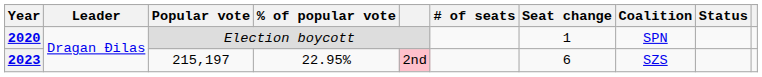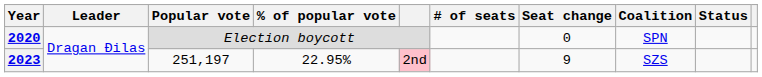2020 | Seat change: 1 -> 0
2023 | Popular vote: 215,197 -> 251,197
2023 | Seat change: 6 -> 9
